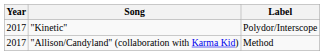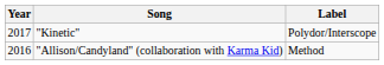"Allison/Candyland" (collaboration with Karma Kid) | Year: 2017 -> 2016
